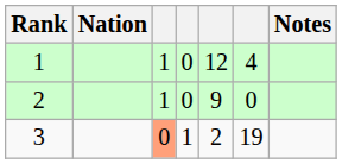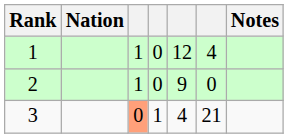3 | column 5: 2 -> 4
3 | column 6: 19 -> 21
